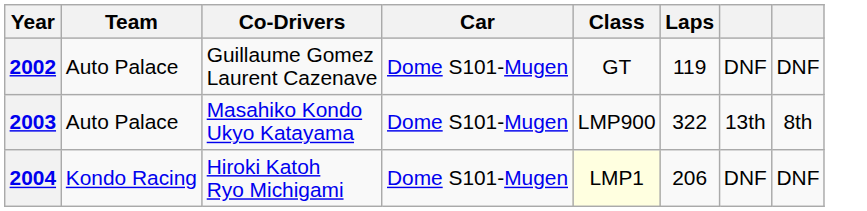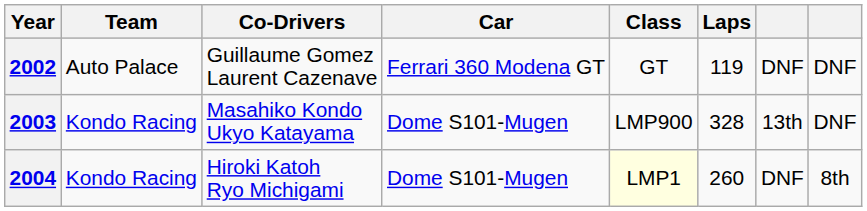2002 | Car: Dome S101-Mugen -> Ferrari 360 Modena GT
2003 | Team: Auto Palace -> Kondo Racing
2003 | Laps: 322 -> 328
2003 | column 8: 8th -> DNF
2004 | Laps: 206 -> 260
2004 | column 8: DNF -> 8th
